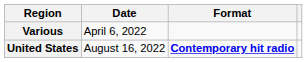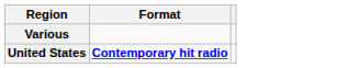- column: Date | April 6, 2022 | August 16, 2022
